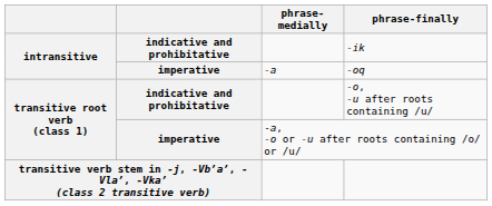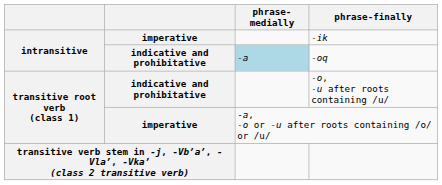-ik | column 2: indicative and prohibitative -> imperative
-oq | column 2: imperative -> indicative and prohibitative
-oq | phrase-medially: no background -> lightblue background
